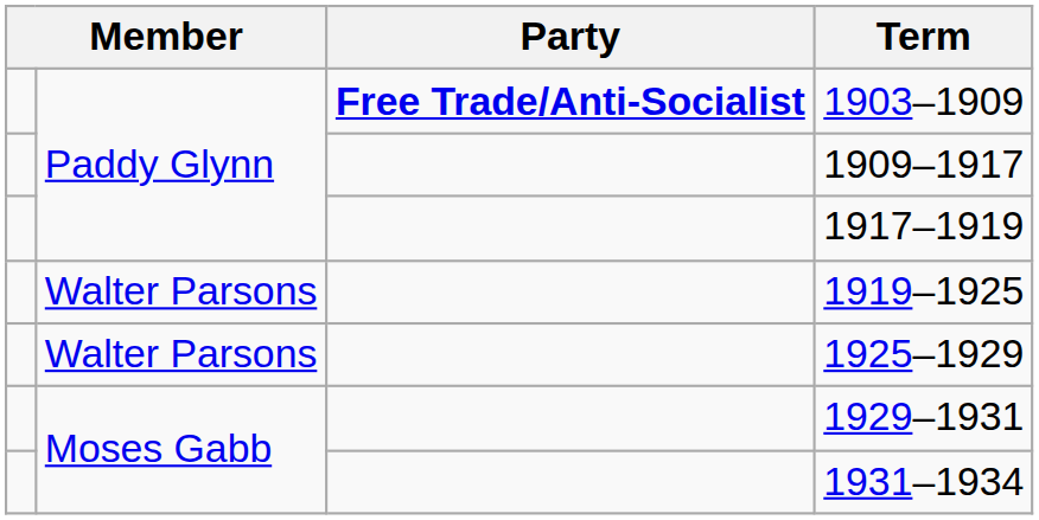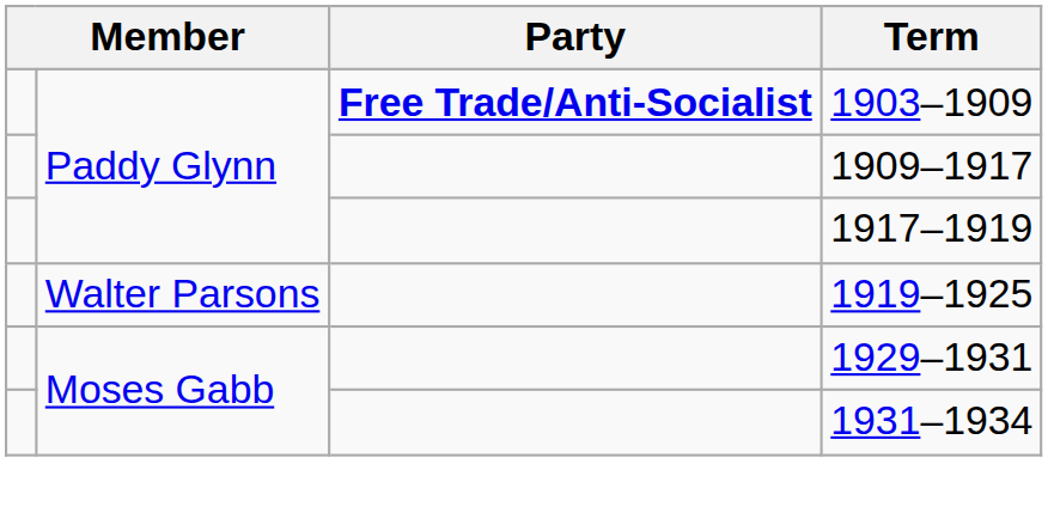- row: Walter Parsons | 1925–1929
